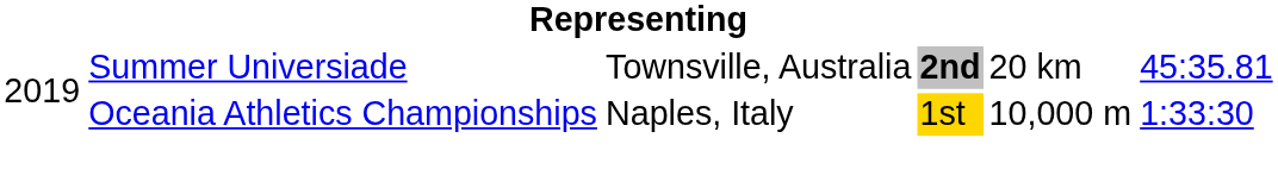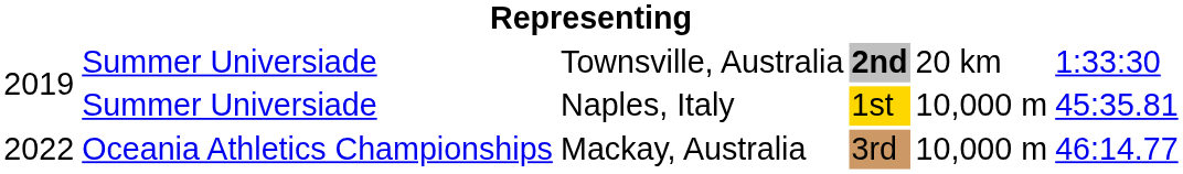Townsville, Australia | column 6: 45:35.81 -> 1:33:30
Naples, Italy | column 2: Oceania Athletics Championships -> Summer Universiade
Naples, Italy | column 6: 1:33:30 -> 45:35.81
+ row: 2022 | Oceania Athletics Championships | Mackay, Australia | 3rd | 10,000 m | 46:14.77
